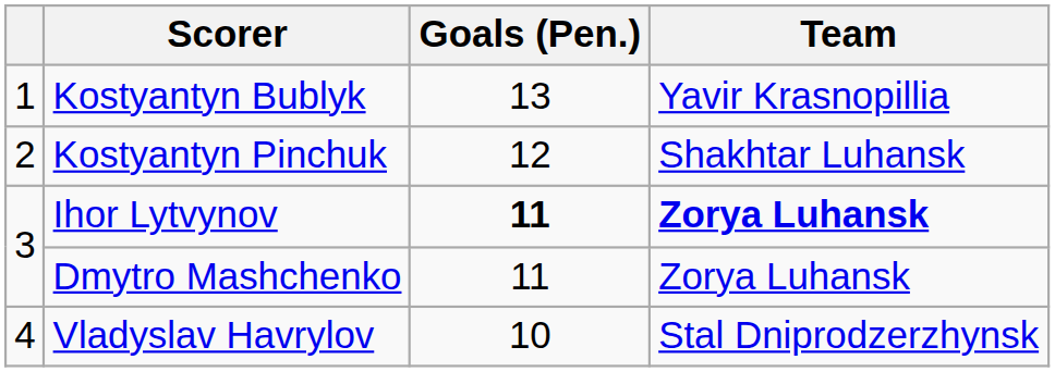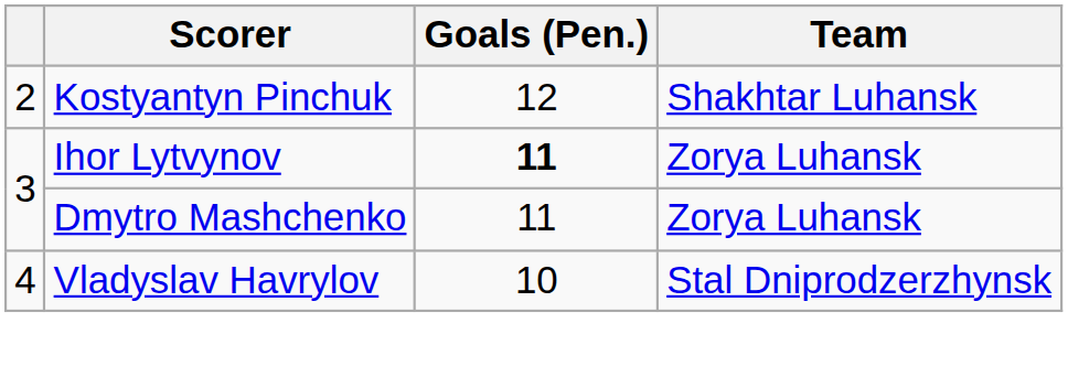- row: 1 | Kostyantyn Bublyk | 13 | Yavir Krasnopillia
Ihor Lytvynov | Team: bold -> normal
